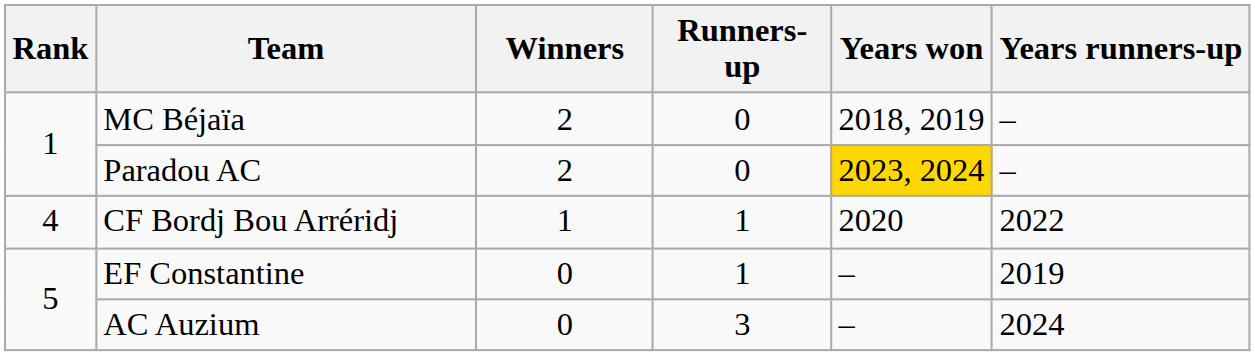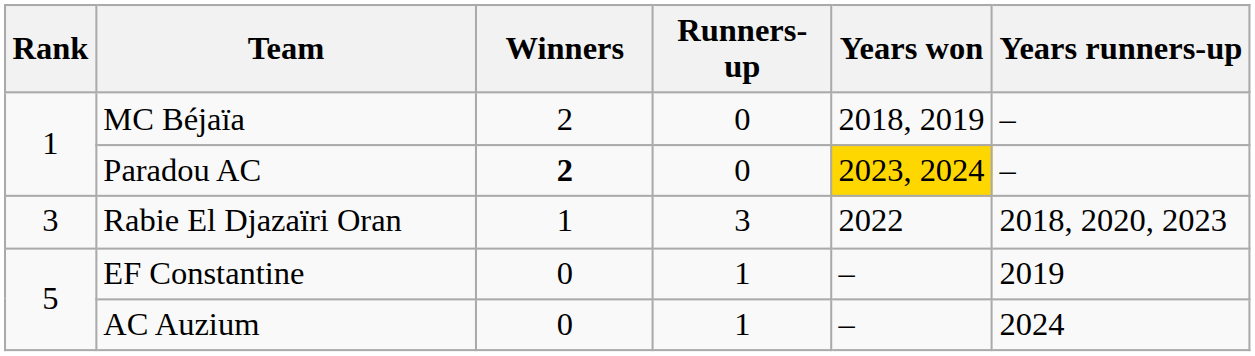Paradou AC | Winners: normal -> bold
+ row: 3 | Rabie El Djazaïri Oran | 1 | 3 | 2022 | 2018, 2020, 2023
- row: 4 | CF Bordj Bou Arréridj | 1 | 1 | 2020 | 2022
AC Auzium | Runners-up: 3 -> 1
